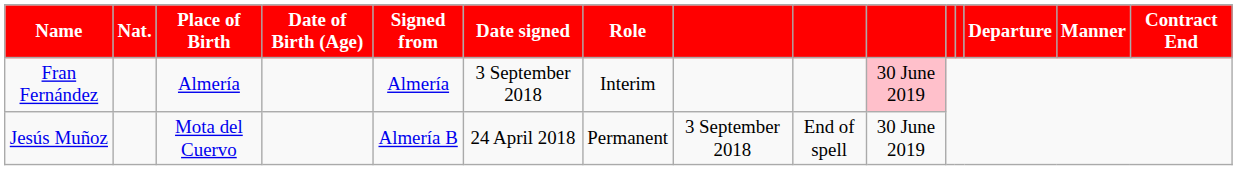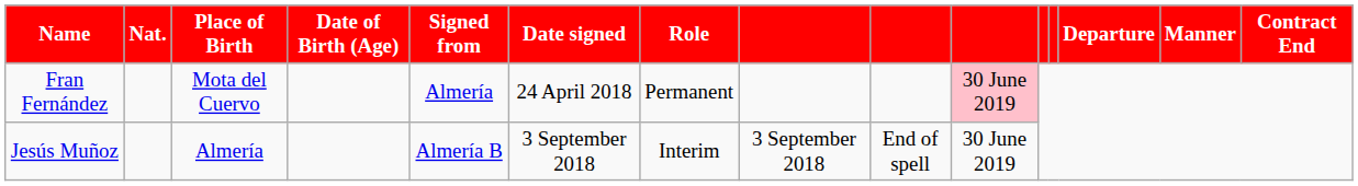Fran Fernández | Place of Birth: Almería -> Mota del Cuervo
Fran Fernández | Date signed: 3 September 2018 -> 24 April 2018
Fran Fernández | Role: Interim -> Permanent
Jesús Muñoz | Place of Birth: Mota del Cuervo -> Almería
Jesús Muñoz | Date signed: 24 April 2018 -> 3 September 2018
Jesús Muñoz | Role: Permanent -> Interim
